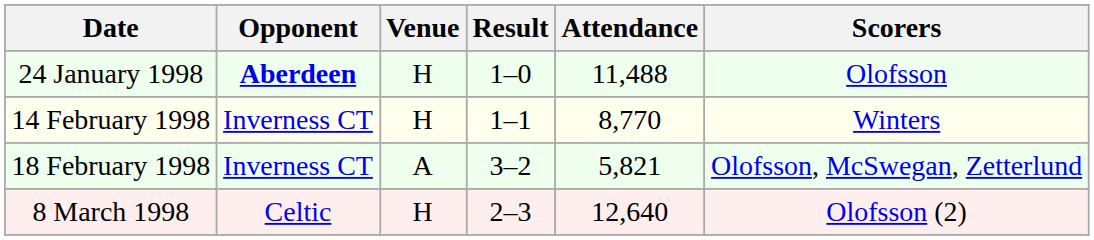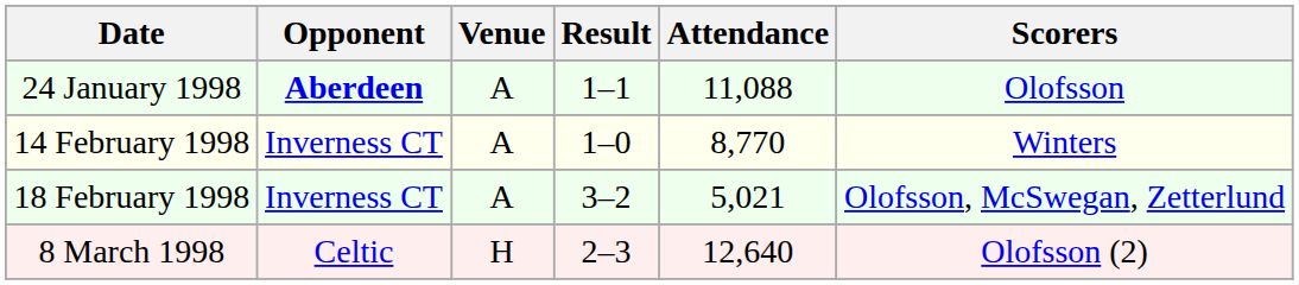24 January 1998 | Venue: H -> A
24 January 1998 | Result: 1–0 -> 1–1
24 January 1998 | Attendance: 11,488 -> 11,088
14 February 1998 | Venue: H -> A
14 February 1998 | Result: 1–1 -> 1–0
18 February 1998 | Attendance: 5,821 -> 5,021
